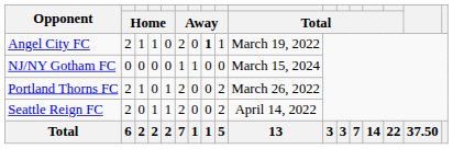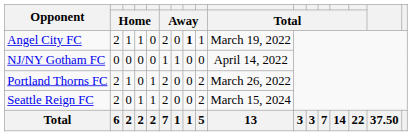NJ/NY Gotham FC | column 10: March 15, 2024 -> April 14, 2022
Seattle Reign FC | column 10: April 14, 2022 -> March 15, 2024
